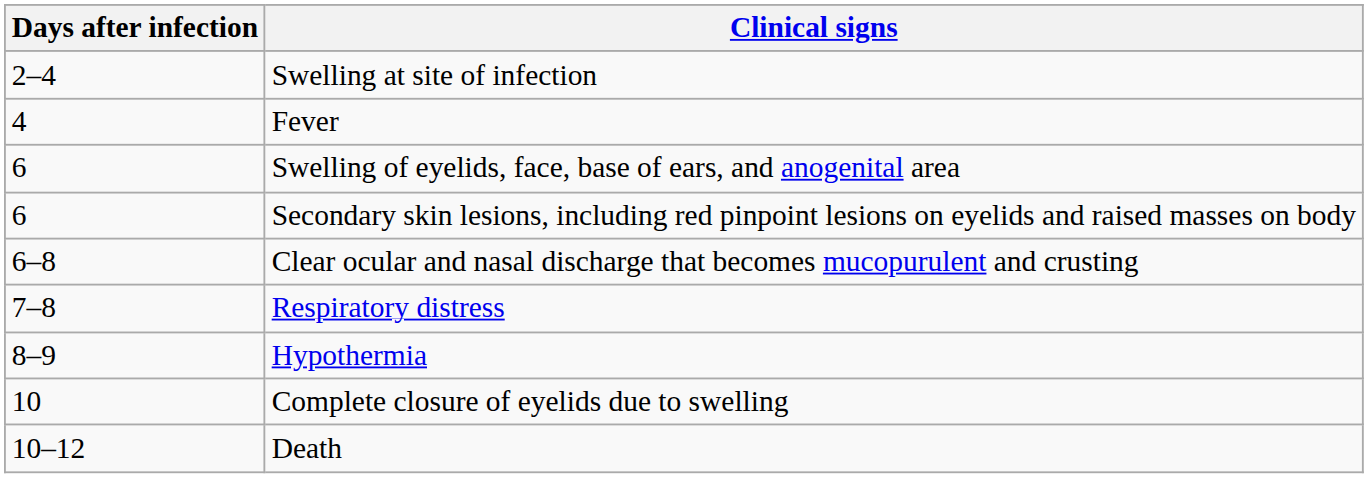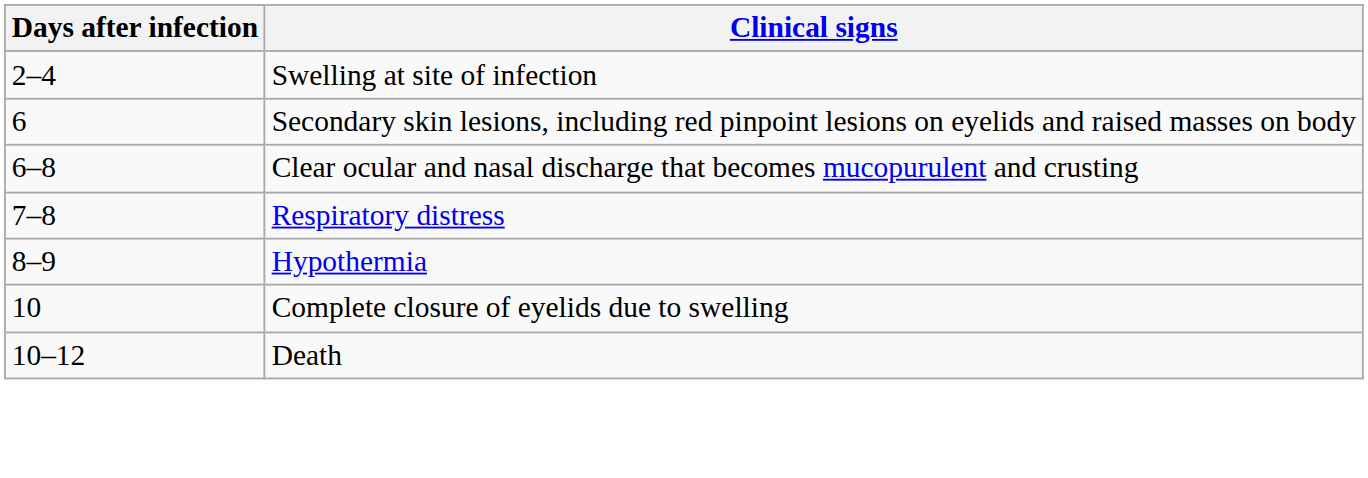- row: 4 | Fever
- row: 6 | Swelling of eyelids, face, base of ears, and anogenital area
